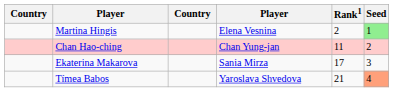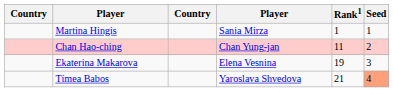Martina Hingis | column 4: Elena Vesnina -> Sania Mirza
Martina Hingis | Rank1: 2 -> 1
Martina Hingis | Seed: lightgreen background -> no background
Ekaterina Makarova | column 4: Sania Mirza -> Elena Vesnina
Ekaterina Makarova | Rank1: 17 -> 19
